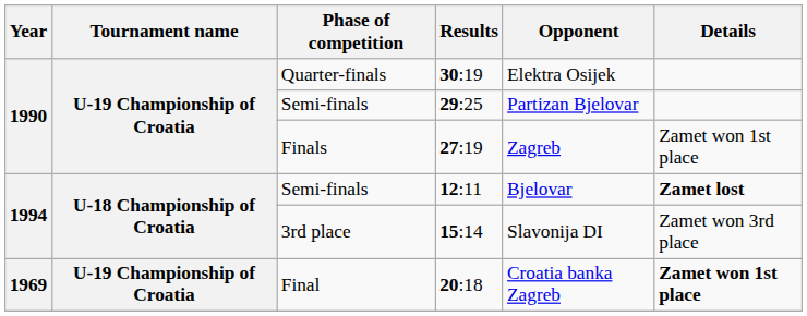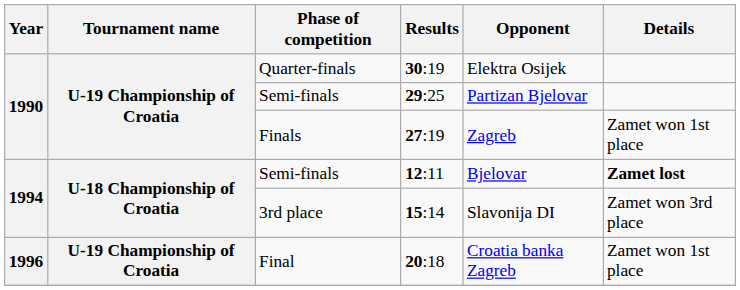20:18 | Year: 1969 -> 1996
20:18 | Details: bold -> normal
